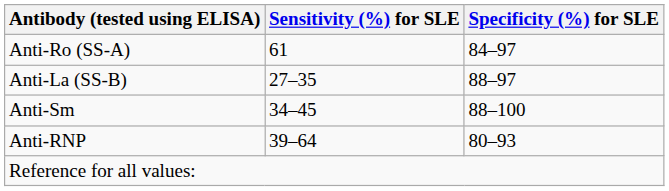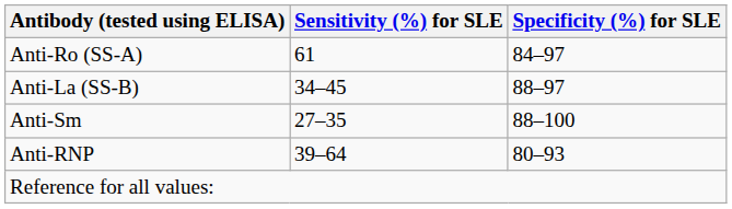Anti-La (SS-B) | Sensitivity (%) for SLE: 27–35 -> 34–45
Anti-Sm | Sensitivity (%) for SLE: 34–45 -> 27–35
